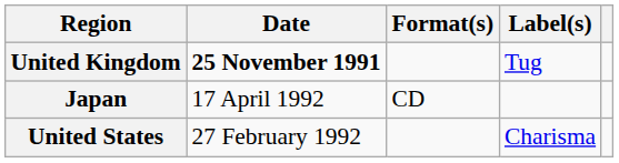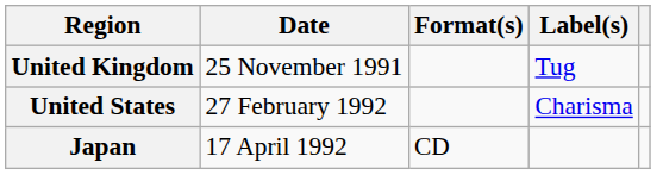United Kingdom | Date: bold -> normal
rows swapped: United States <-> Japan
